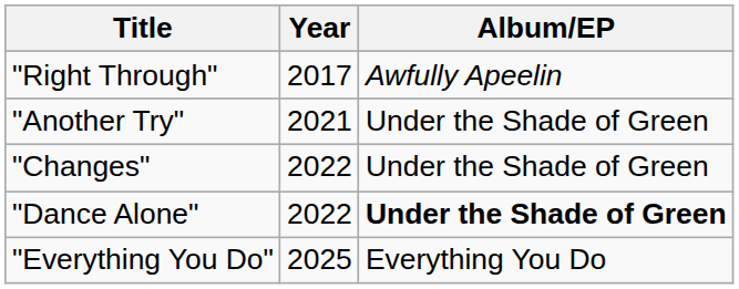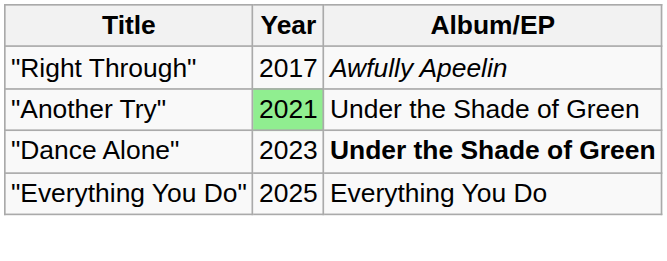"Another Try" | Year: no background -> lightgreen background
- row: "Changes" | 2022 | Under the Shade of Green
"Dance Alone" | Year: 2022 -> 2023
